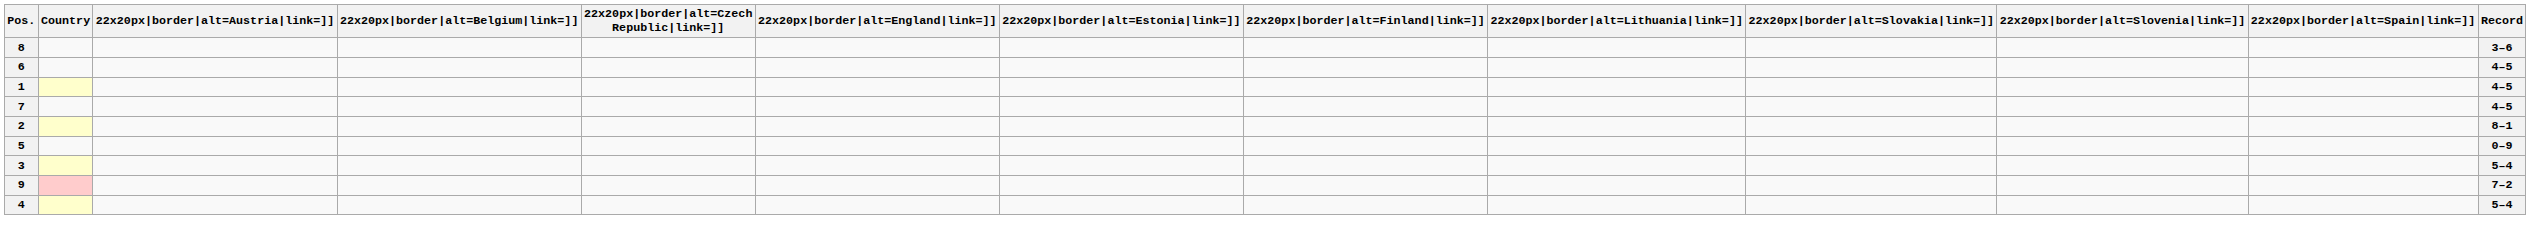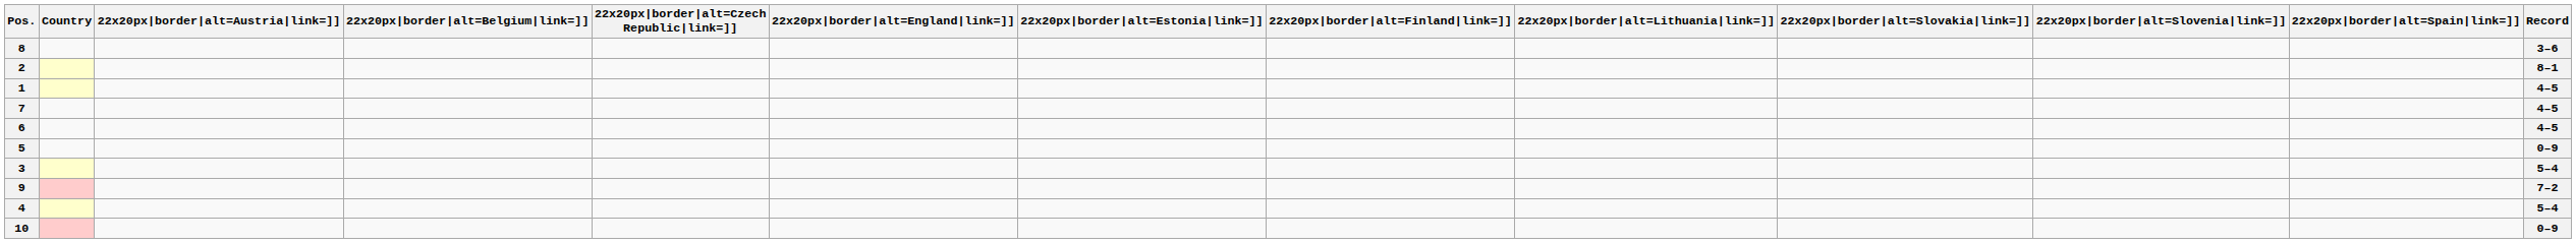rows swapped: 6 <-> 2
+ row: 10 | 0–9
